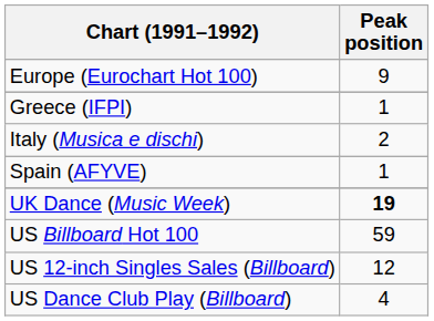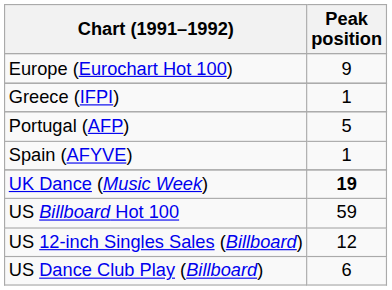- row: Italy (Musica e dischi) | 2
+ row: Portugal (AFP) | 5
US Dance Club Play (Billboard) | Peak position: 4 -> 6
